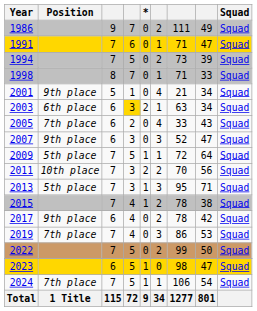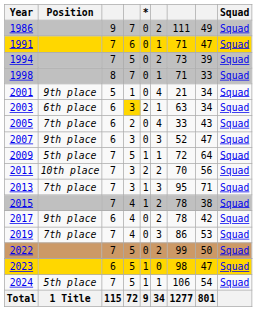2013 | Position: 5th place -> 7th place
2024 | Position: 7th place -> 5th place
